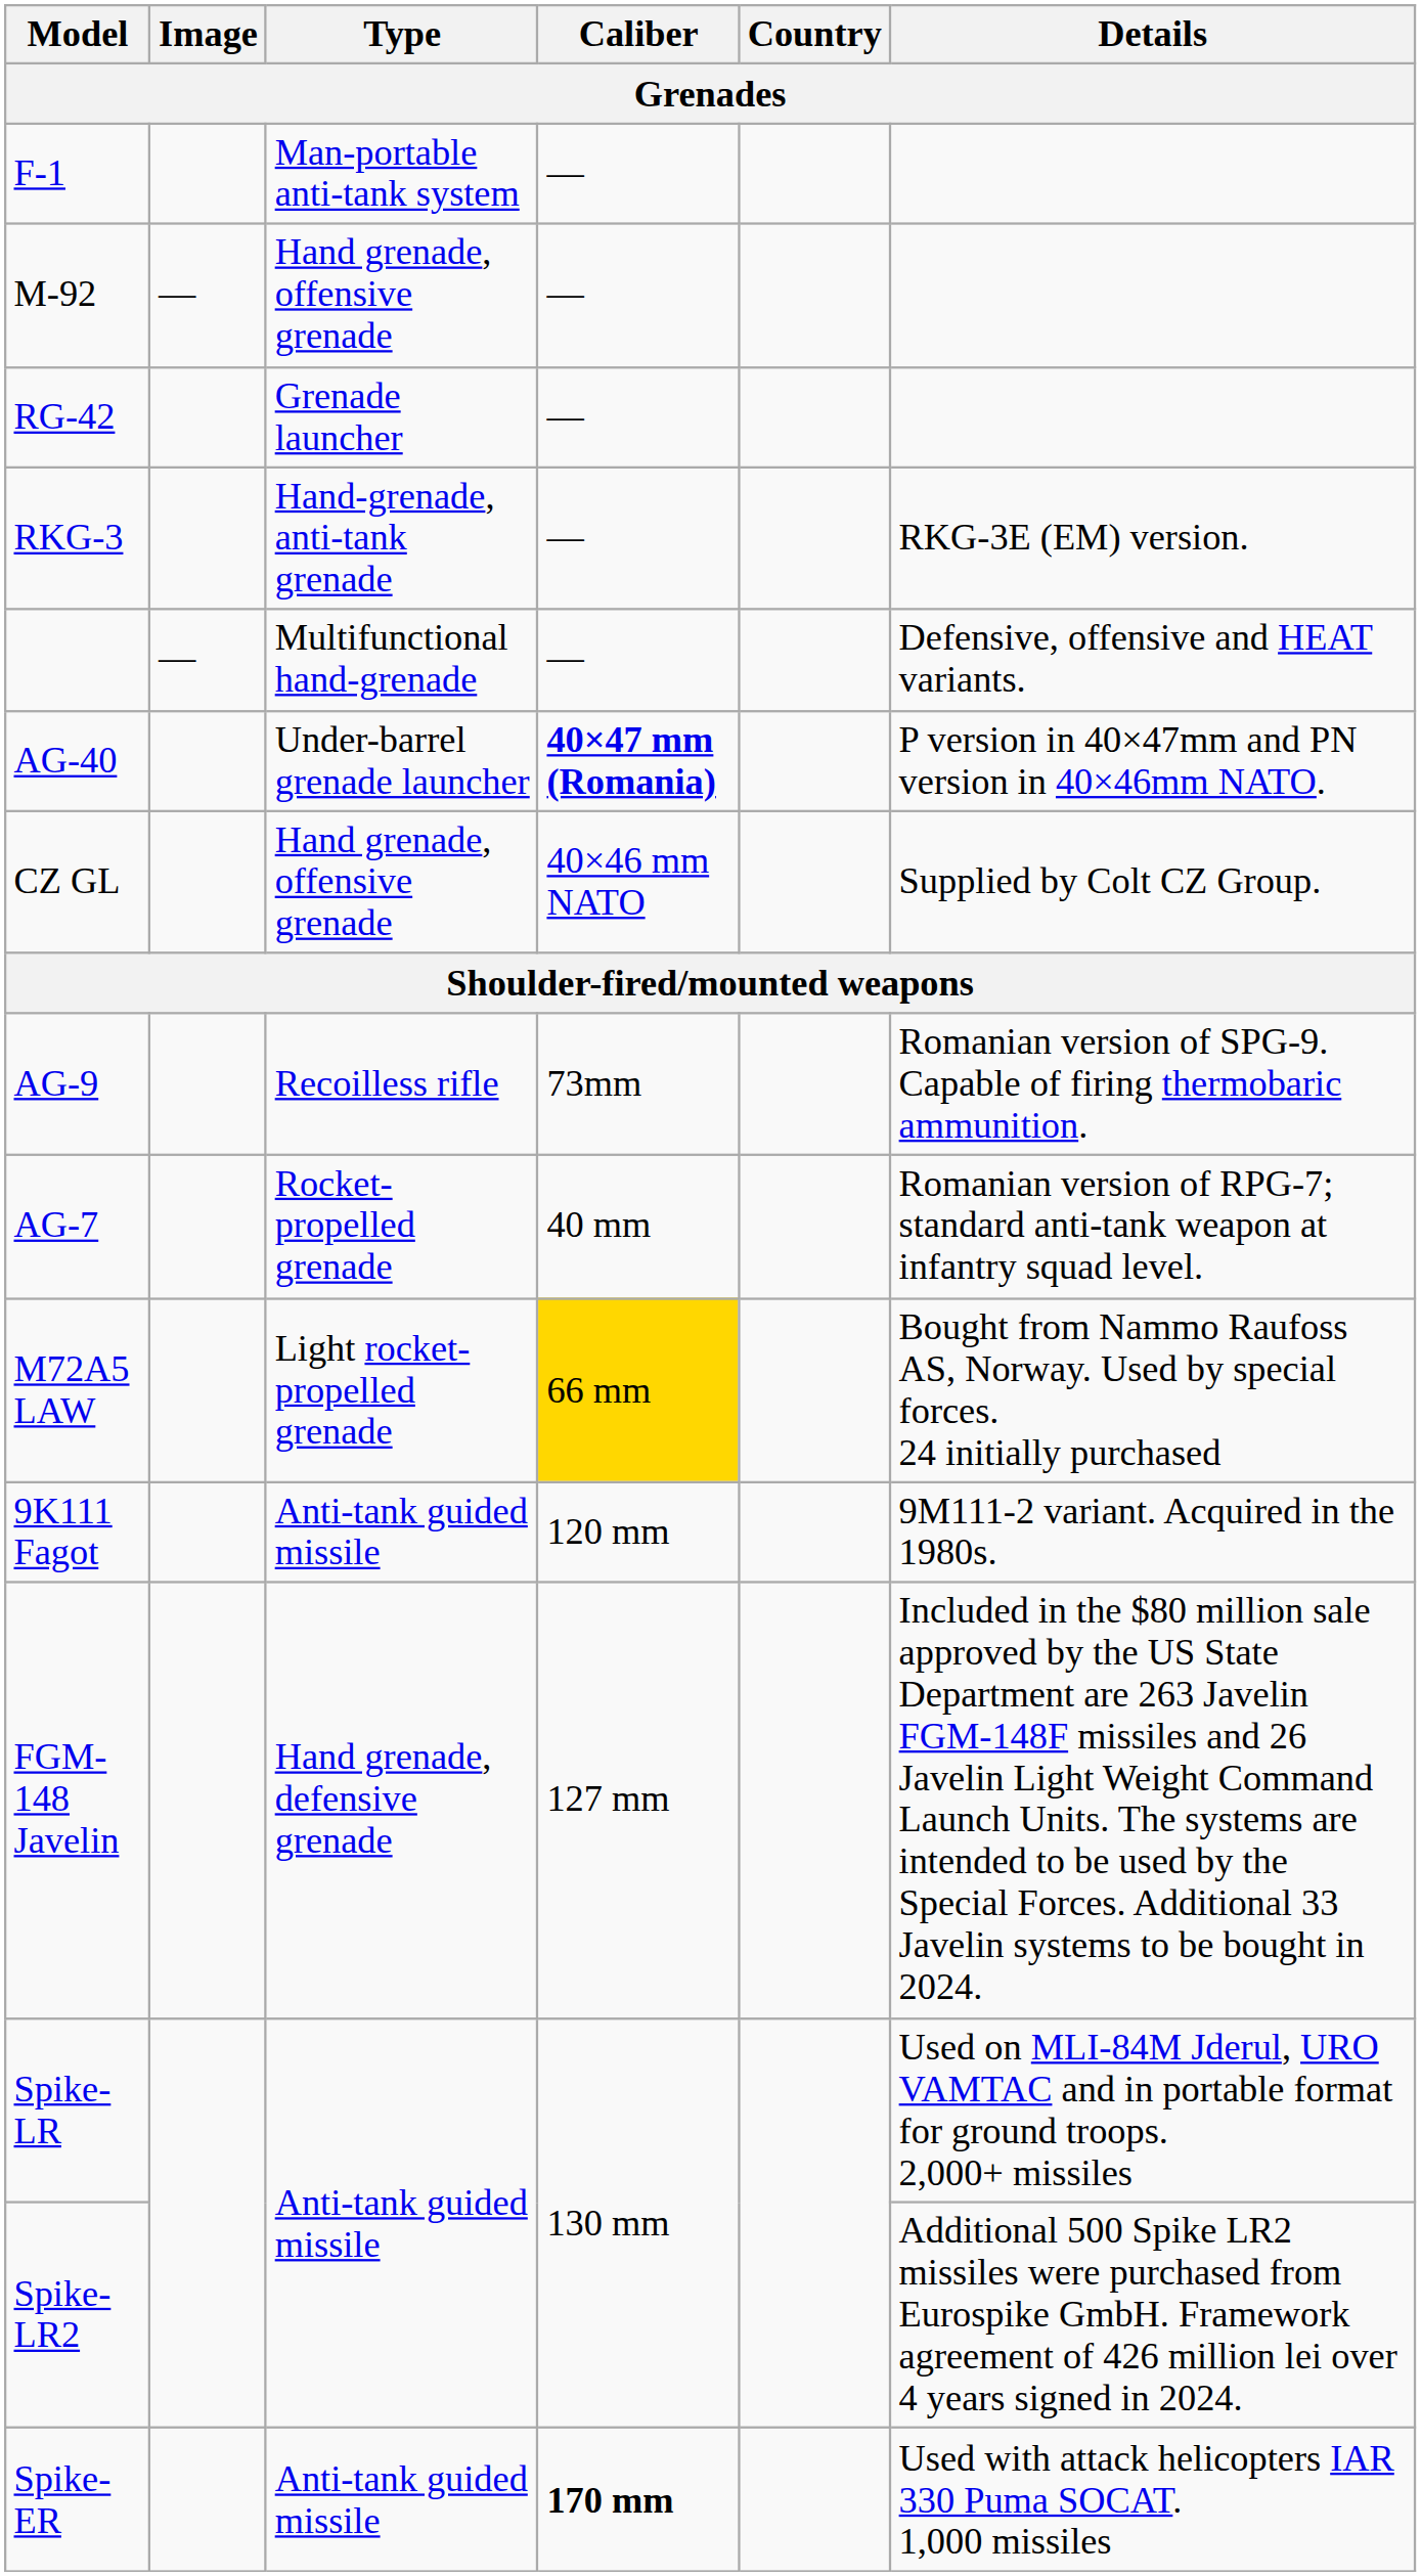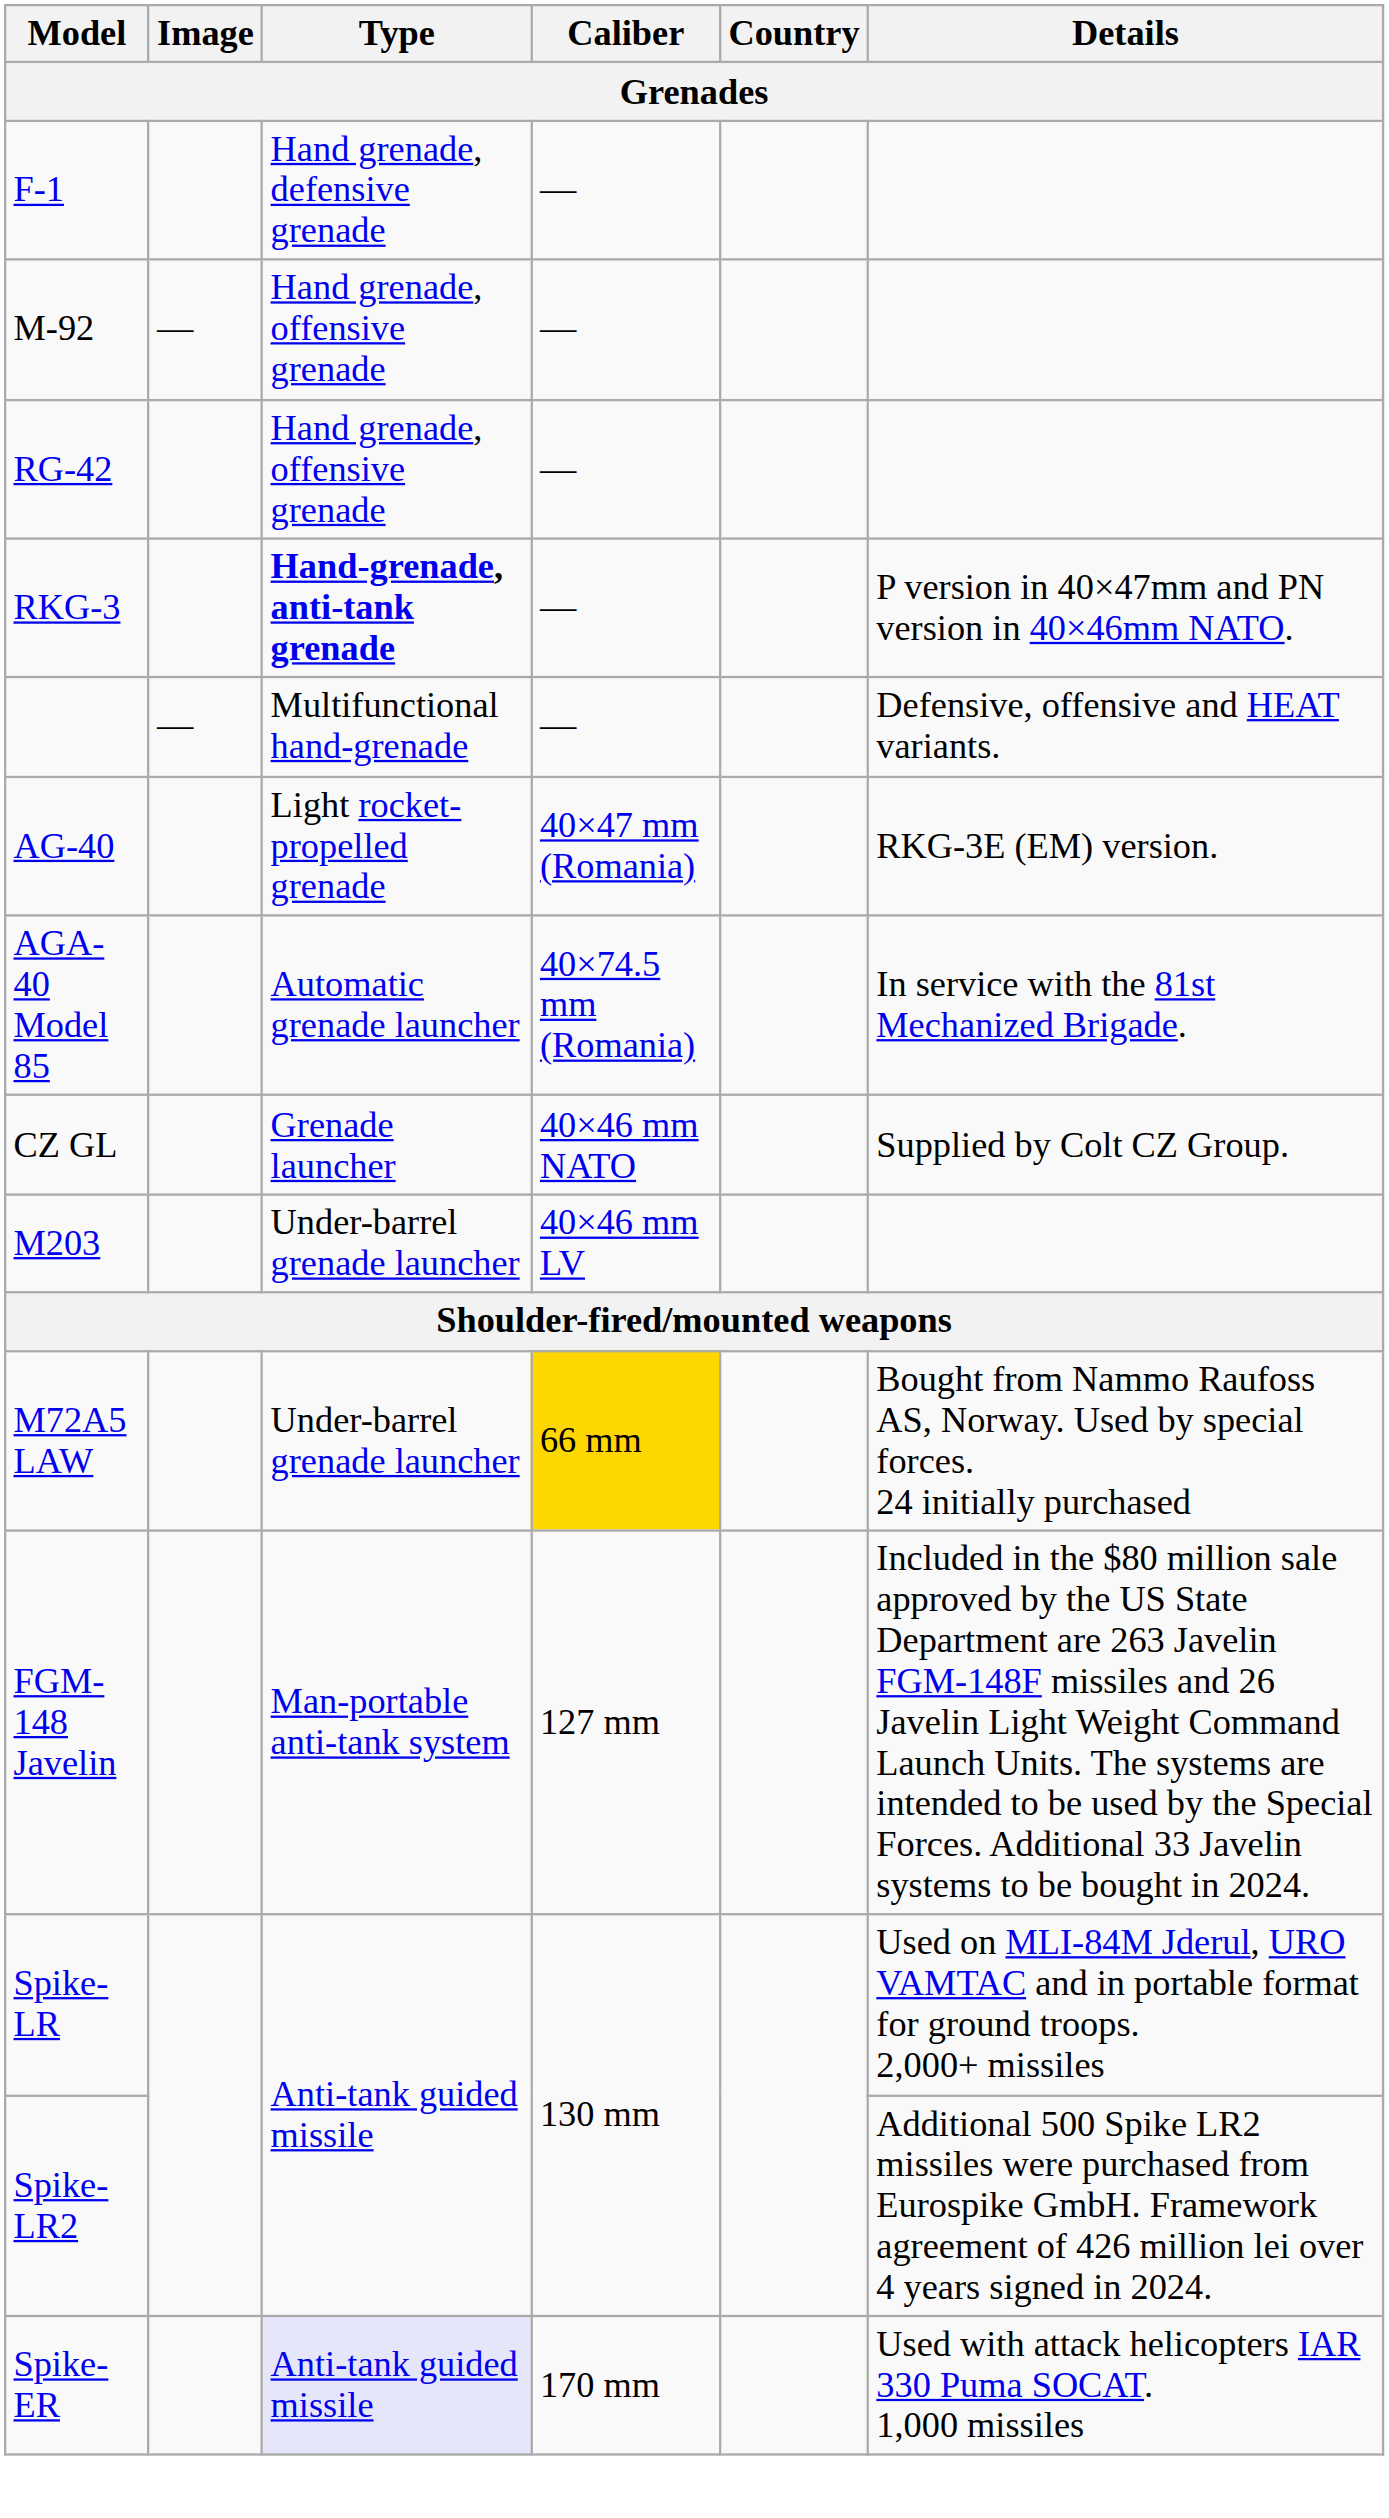F-1 | Type: Man-portable anti-tank system -> Hand grenade, defensive grenade
RG-42 | Type: Grenade launcher -> Hand grenade, offensive grenade
RKG-3 | Type: normal -> bold
RKG-3 | Details: RKG-3E (EM) version. -> P version in 40×47mm and PN version in 40×46mm NATO.
AG-40 | Type: Under-barrel grenade launcher -> Light rocket-propelled grenade
AG-40 | Caliber: bold -> normal
AG-40 | Details: P version in 40×47mm and PN version in 40×46mm NATO. -> RKG-3E (EM) version.
+ row: AGA-40 Model 85 | Automatic grenade launcher | 40×74.5 mm (Romania) | In service with the 81st Mechanized Brigade.
CZ GL | Type: Hand grenade, offensive grenade -> Grenade launcher
+ row: M203 | Under-barrel grenade launcher | 40×46 mm LV
- row: AG-9 | Recoilless rifle | 73mm | Romanian version of SPG-9. Capable of firing thermobaric ammunition.
- row: AG-7 | Rocket-propelled grenade | 40 mm | Romanian version of RPG-7; standard anti-tank weapon at infantry squad level.
M72A5 LAW | Type: Light rocket-propelled grenade -> Under-barrel grenade launcher
- row: 9K111 Fagot | Anti-tank guided missile | 120 mm | 9M111-2 variant. Acquired in the 1980s.
FGM-148 Javelin | Type: Hand grenade, defensive grenade -> Man-portable anti-tank system
Spike-ER | Type: no background -> lavender background
Spike-ER | Caliber: bold -> normal
